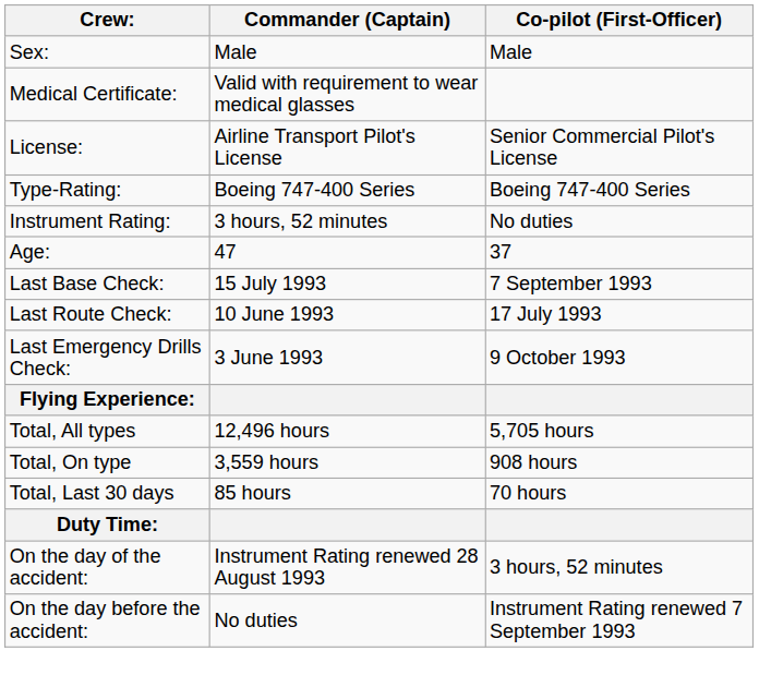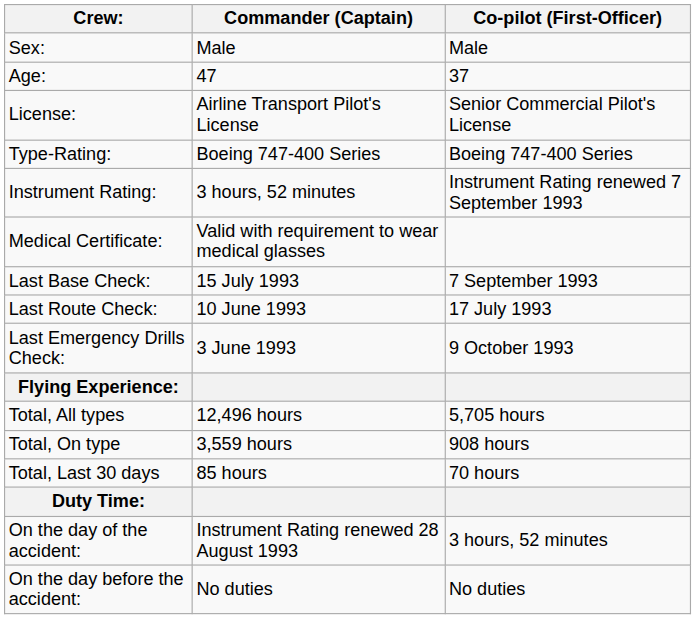rows swapped: Age: <-> Medical Certificate:
Instrument Rating: | Co-pilot (First-Officer): No duties -> Instrument Rating renewed 7 September 1993
On the day before the accident: | Co-pilot (First-Officer): Instrument Rating renewed 7 September 1993 -> No duties
